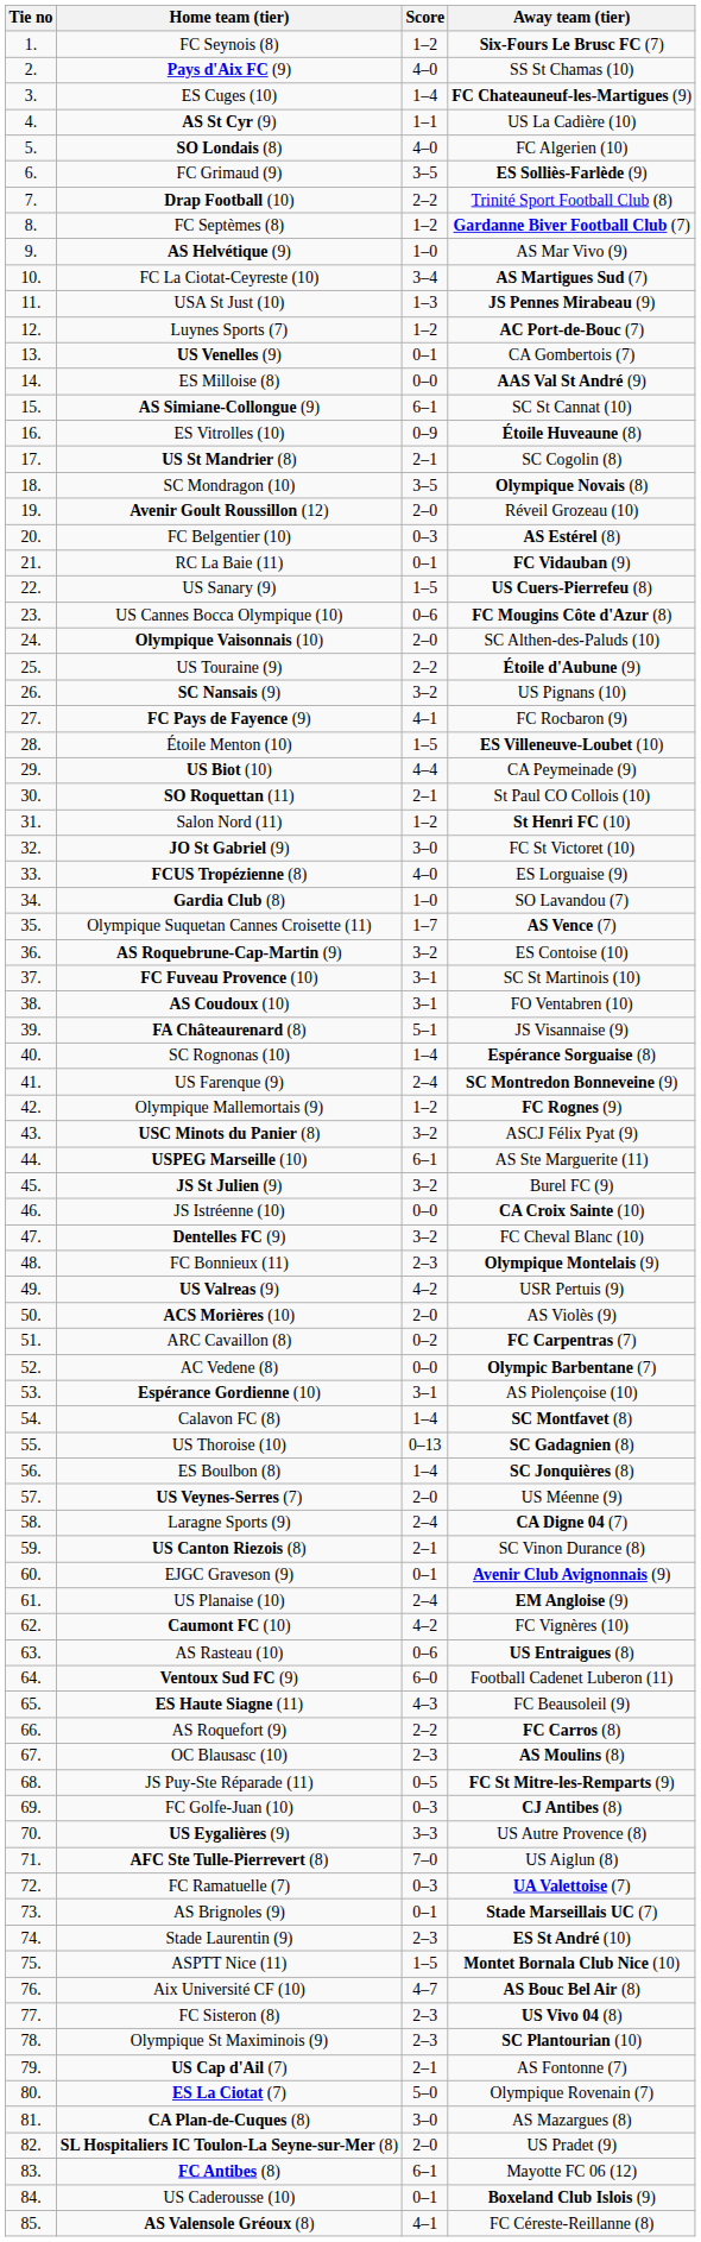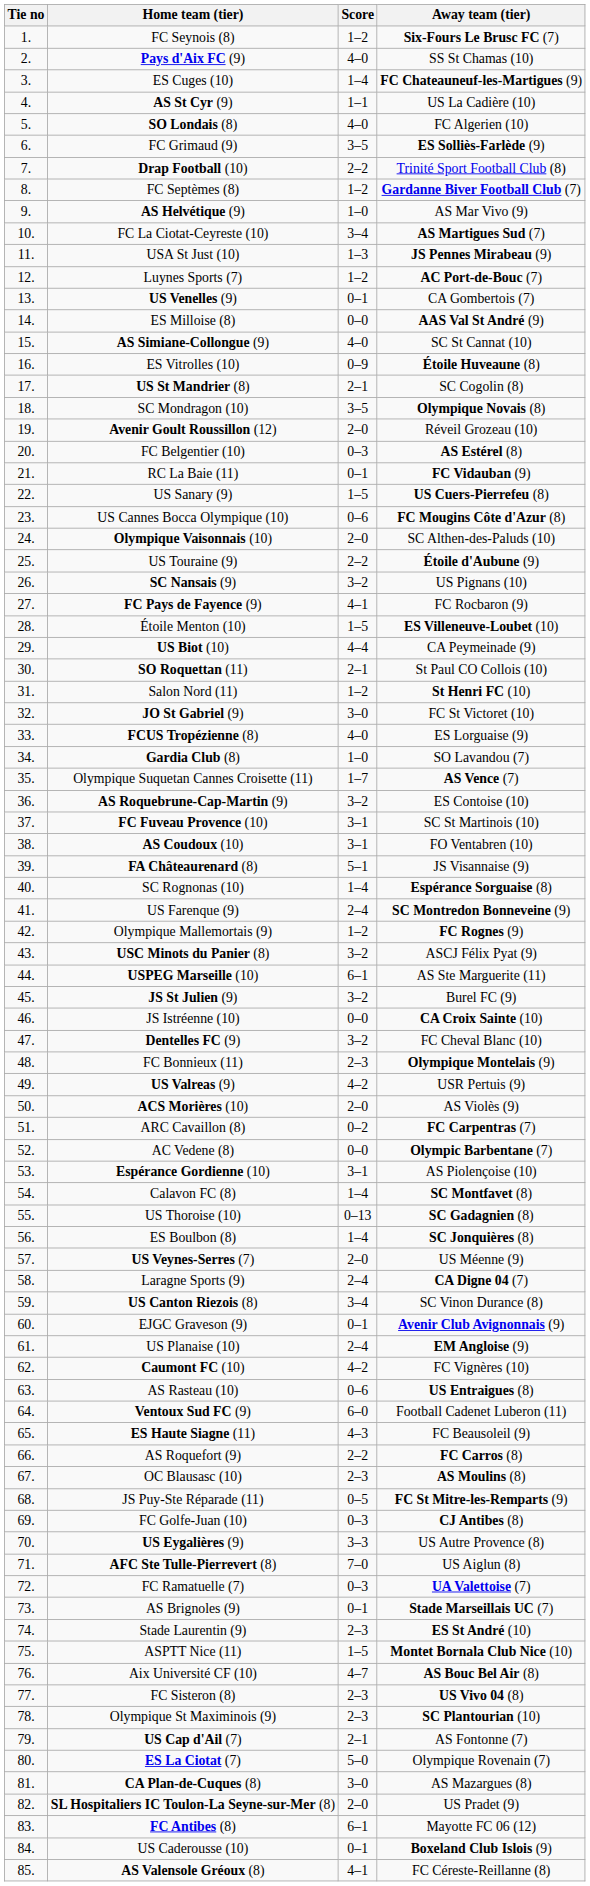AS Simiane-Collongue (9) | Score: 6–1 -> 4–0
US Canton Riezois (8) | Score: 2–1 -> 3–4
